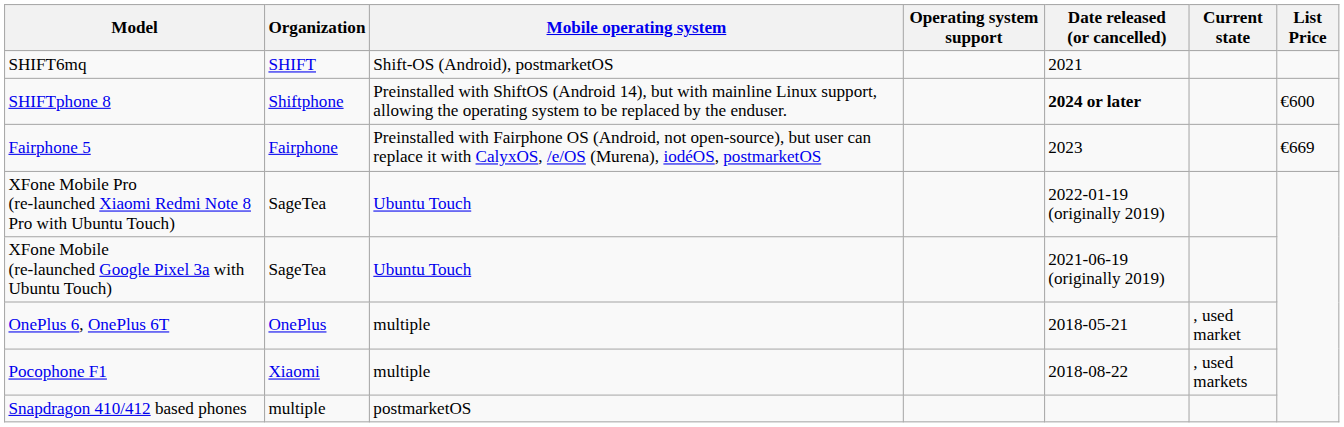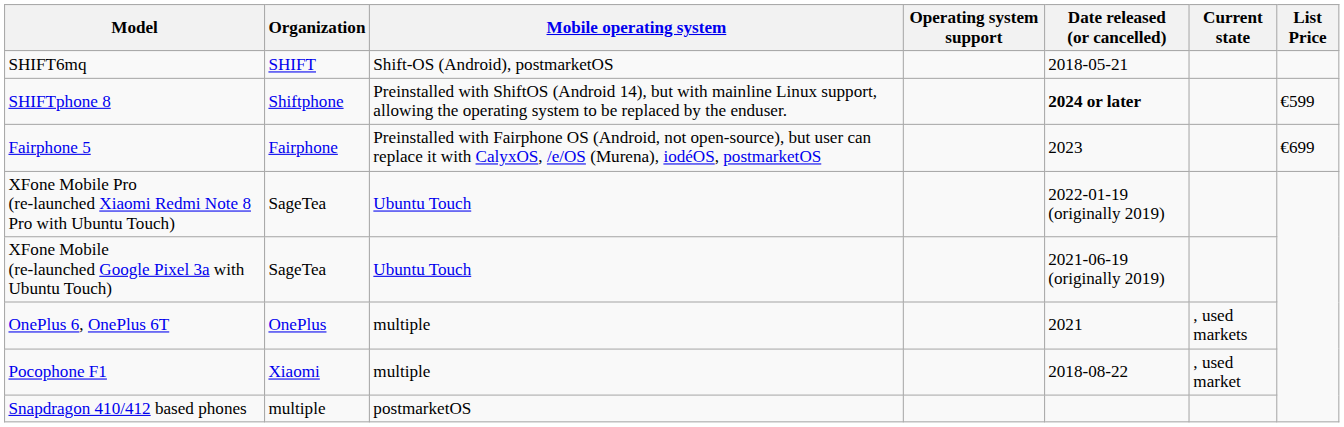SHIFT6mq | Date released (or cancelled): 2021 -> 2018-05-21
SHIFTphone 8 | List Price: €600 -> €599
Fairphone 5 | List Price: €669 -> €699
OnePlus 6, OnePlus 6T | Date released (or cancelled): 2018-05-21 -> 2021
OnePlus 6, OnePlus 6T | Current state: , used market -> , used markets
Pocophone F1 | Current state: , used markets -> , used market
